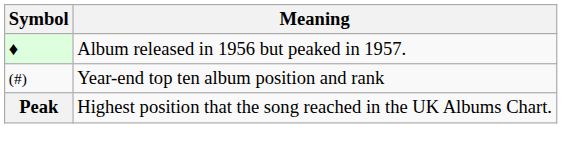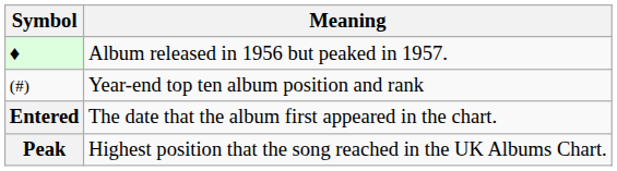+ row: Entered | The date that the album first appeared in the chart.
